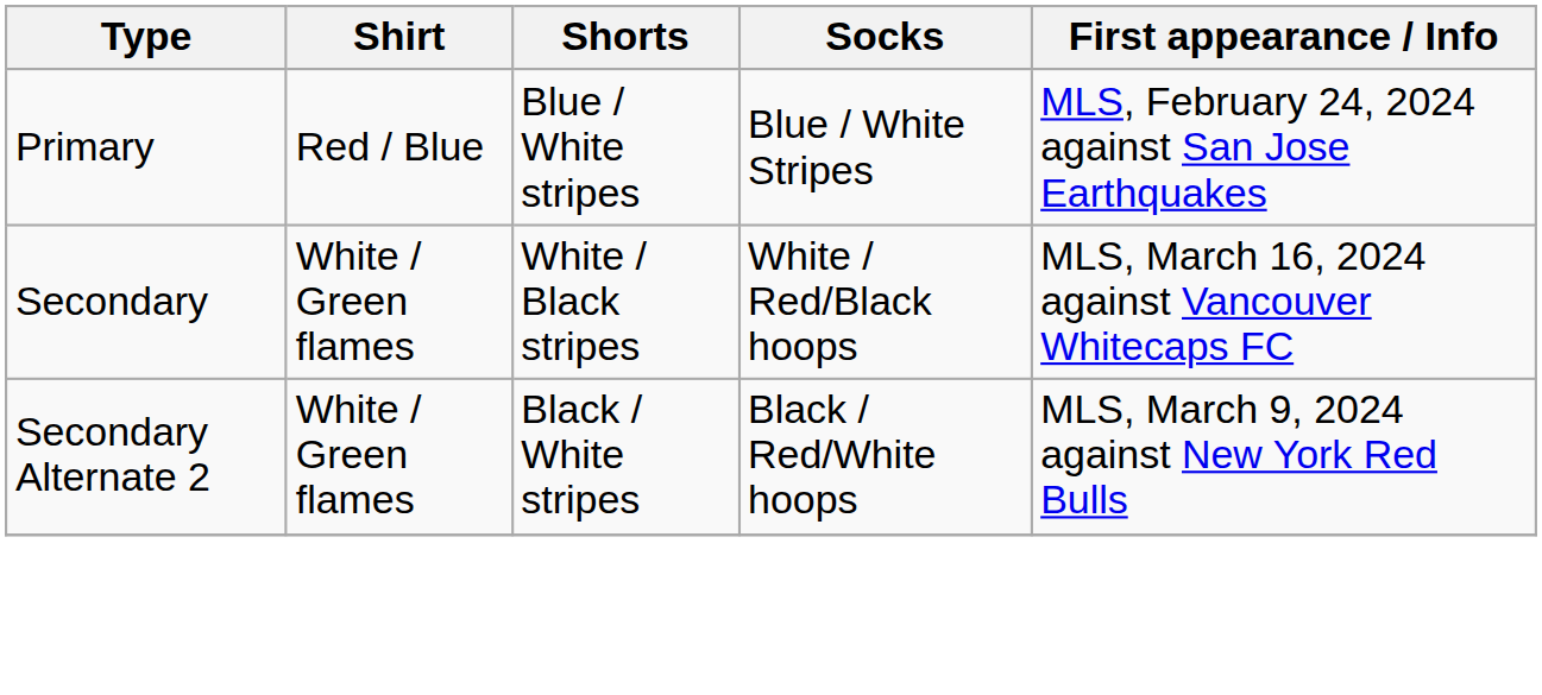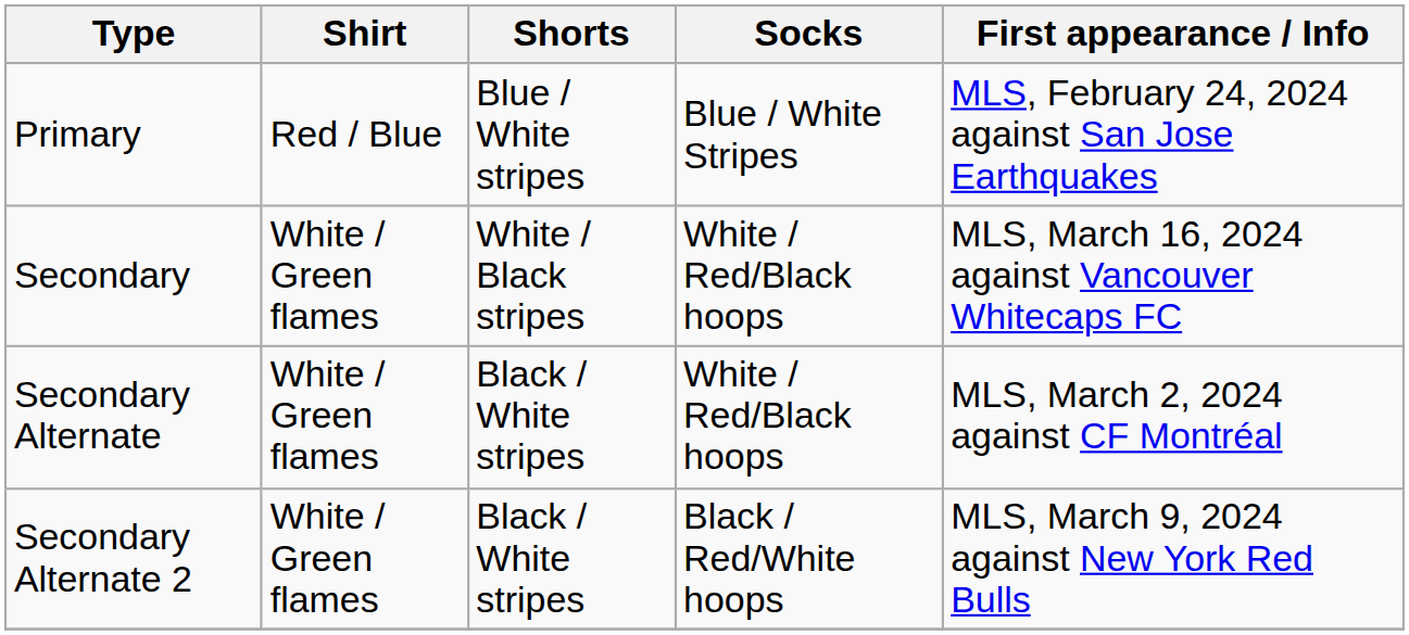+ row: Secondary Alternate | White / Green flames | Black / White stripes | White / Red/Black hoops | MLS, March 2, 2024 against CF Montréal
